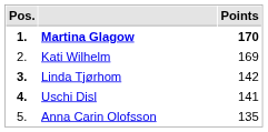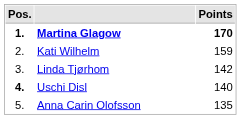Kati Wilhelm | Points: 169 -> 159
Linda Tjørhom | Pos.: bold -> normal
Uschi Disl | Points: 141 -> 140
